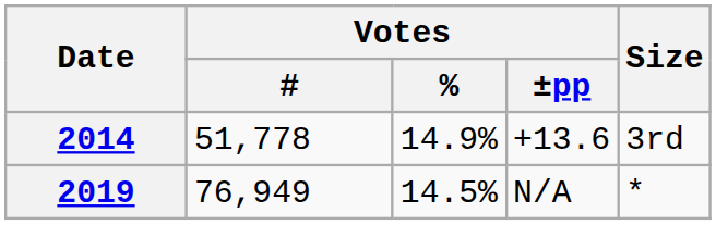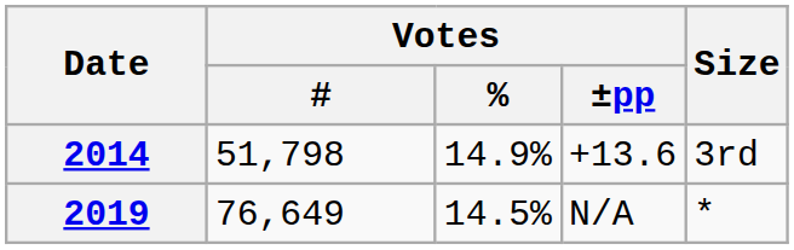2014 | Votes / #: 51,778 -> 51,798
2019 | Votes / #: 76,949 -> 76,649
